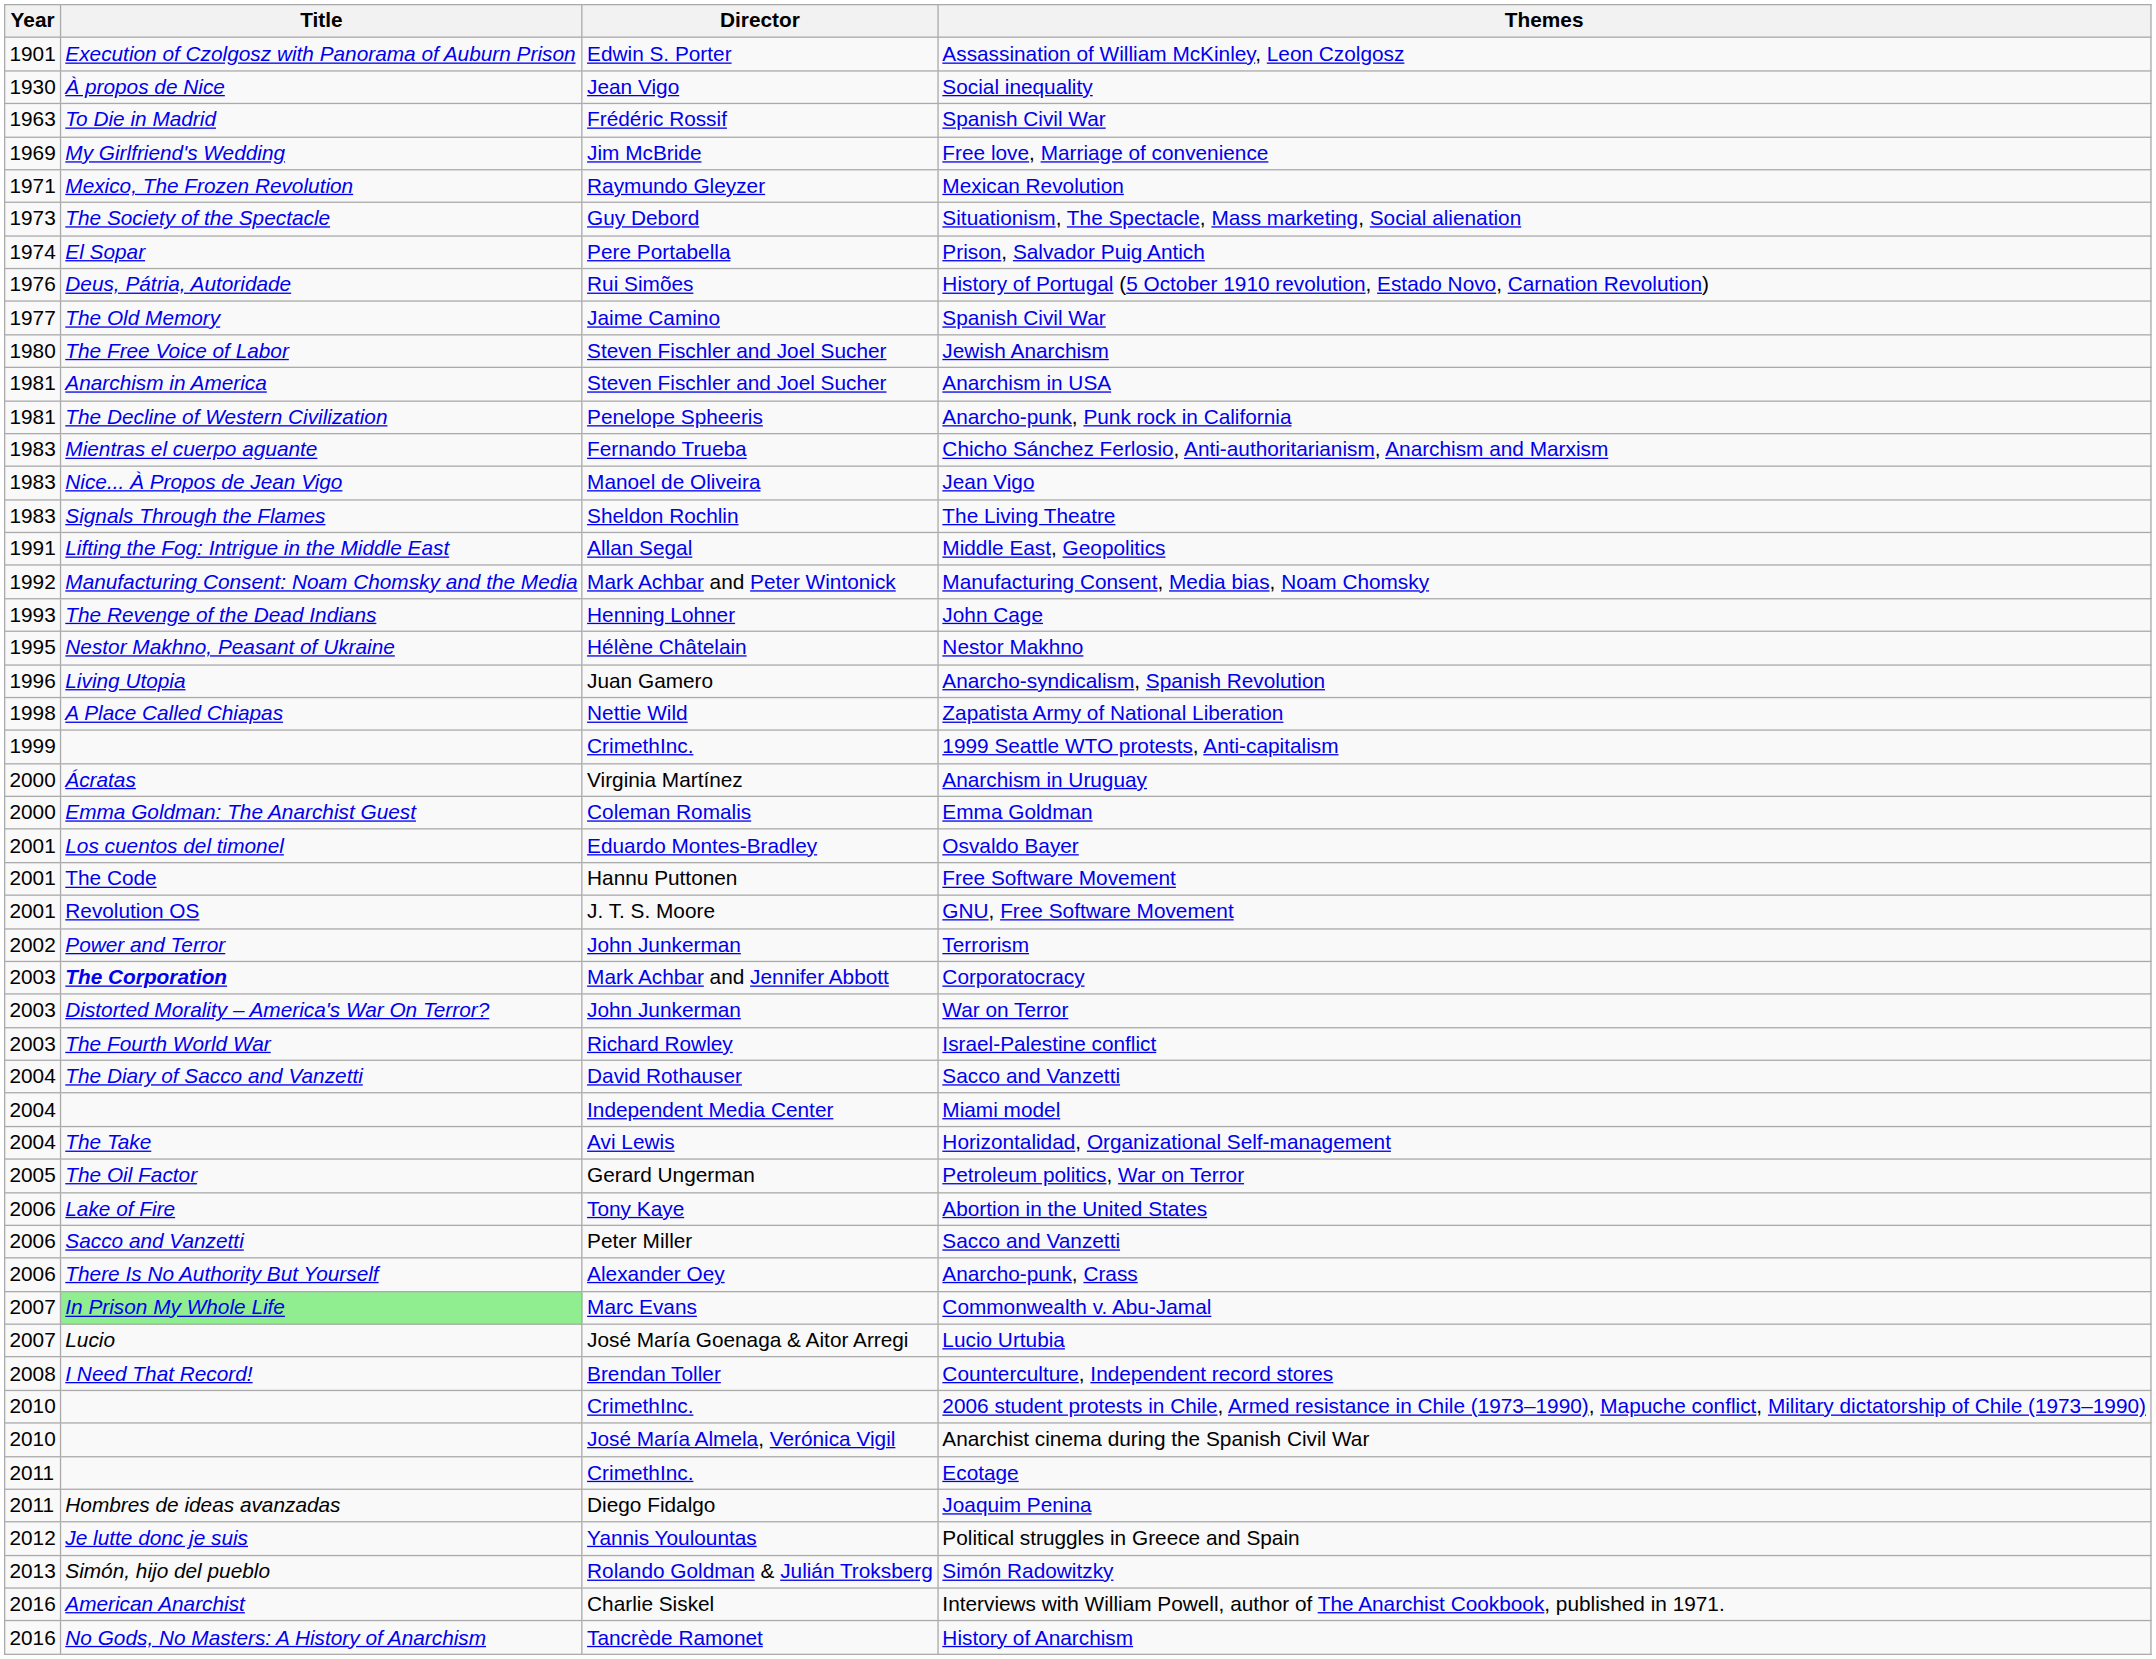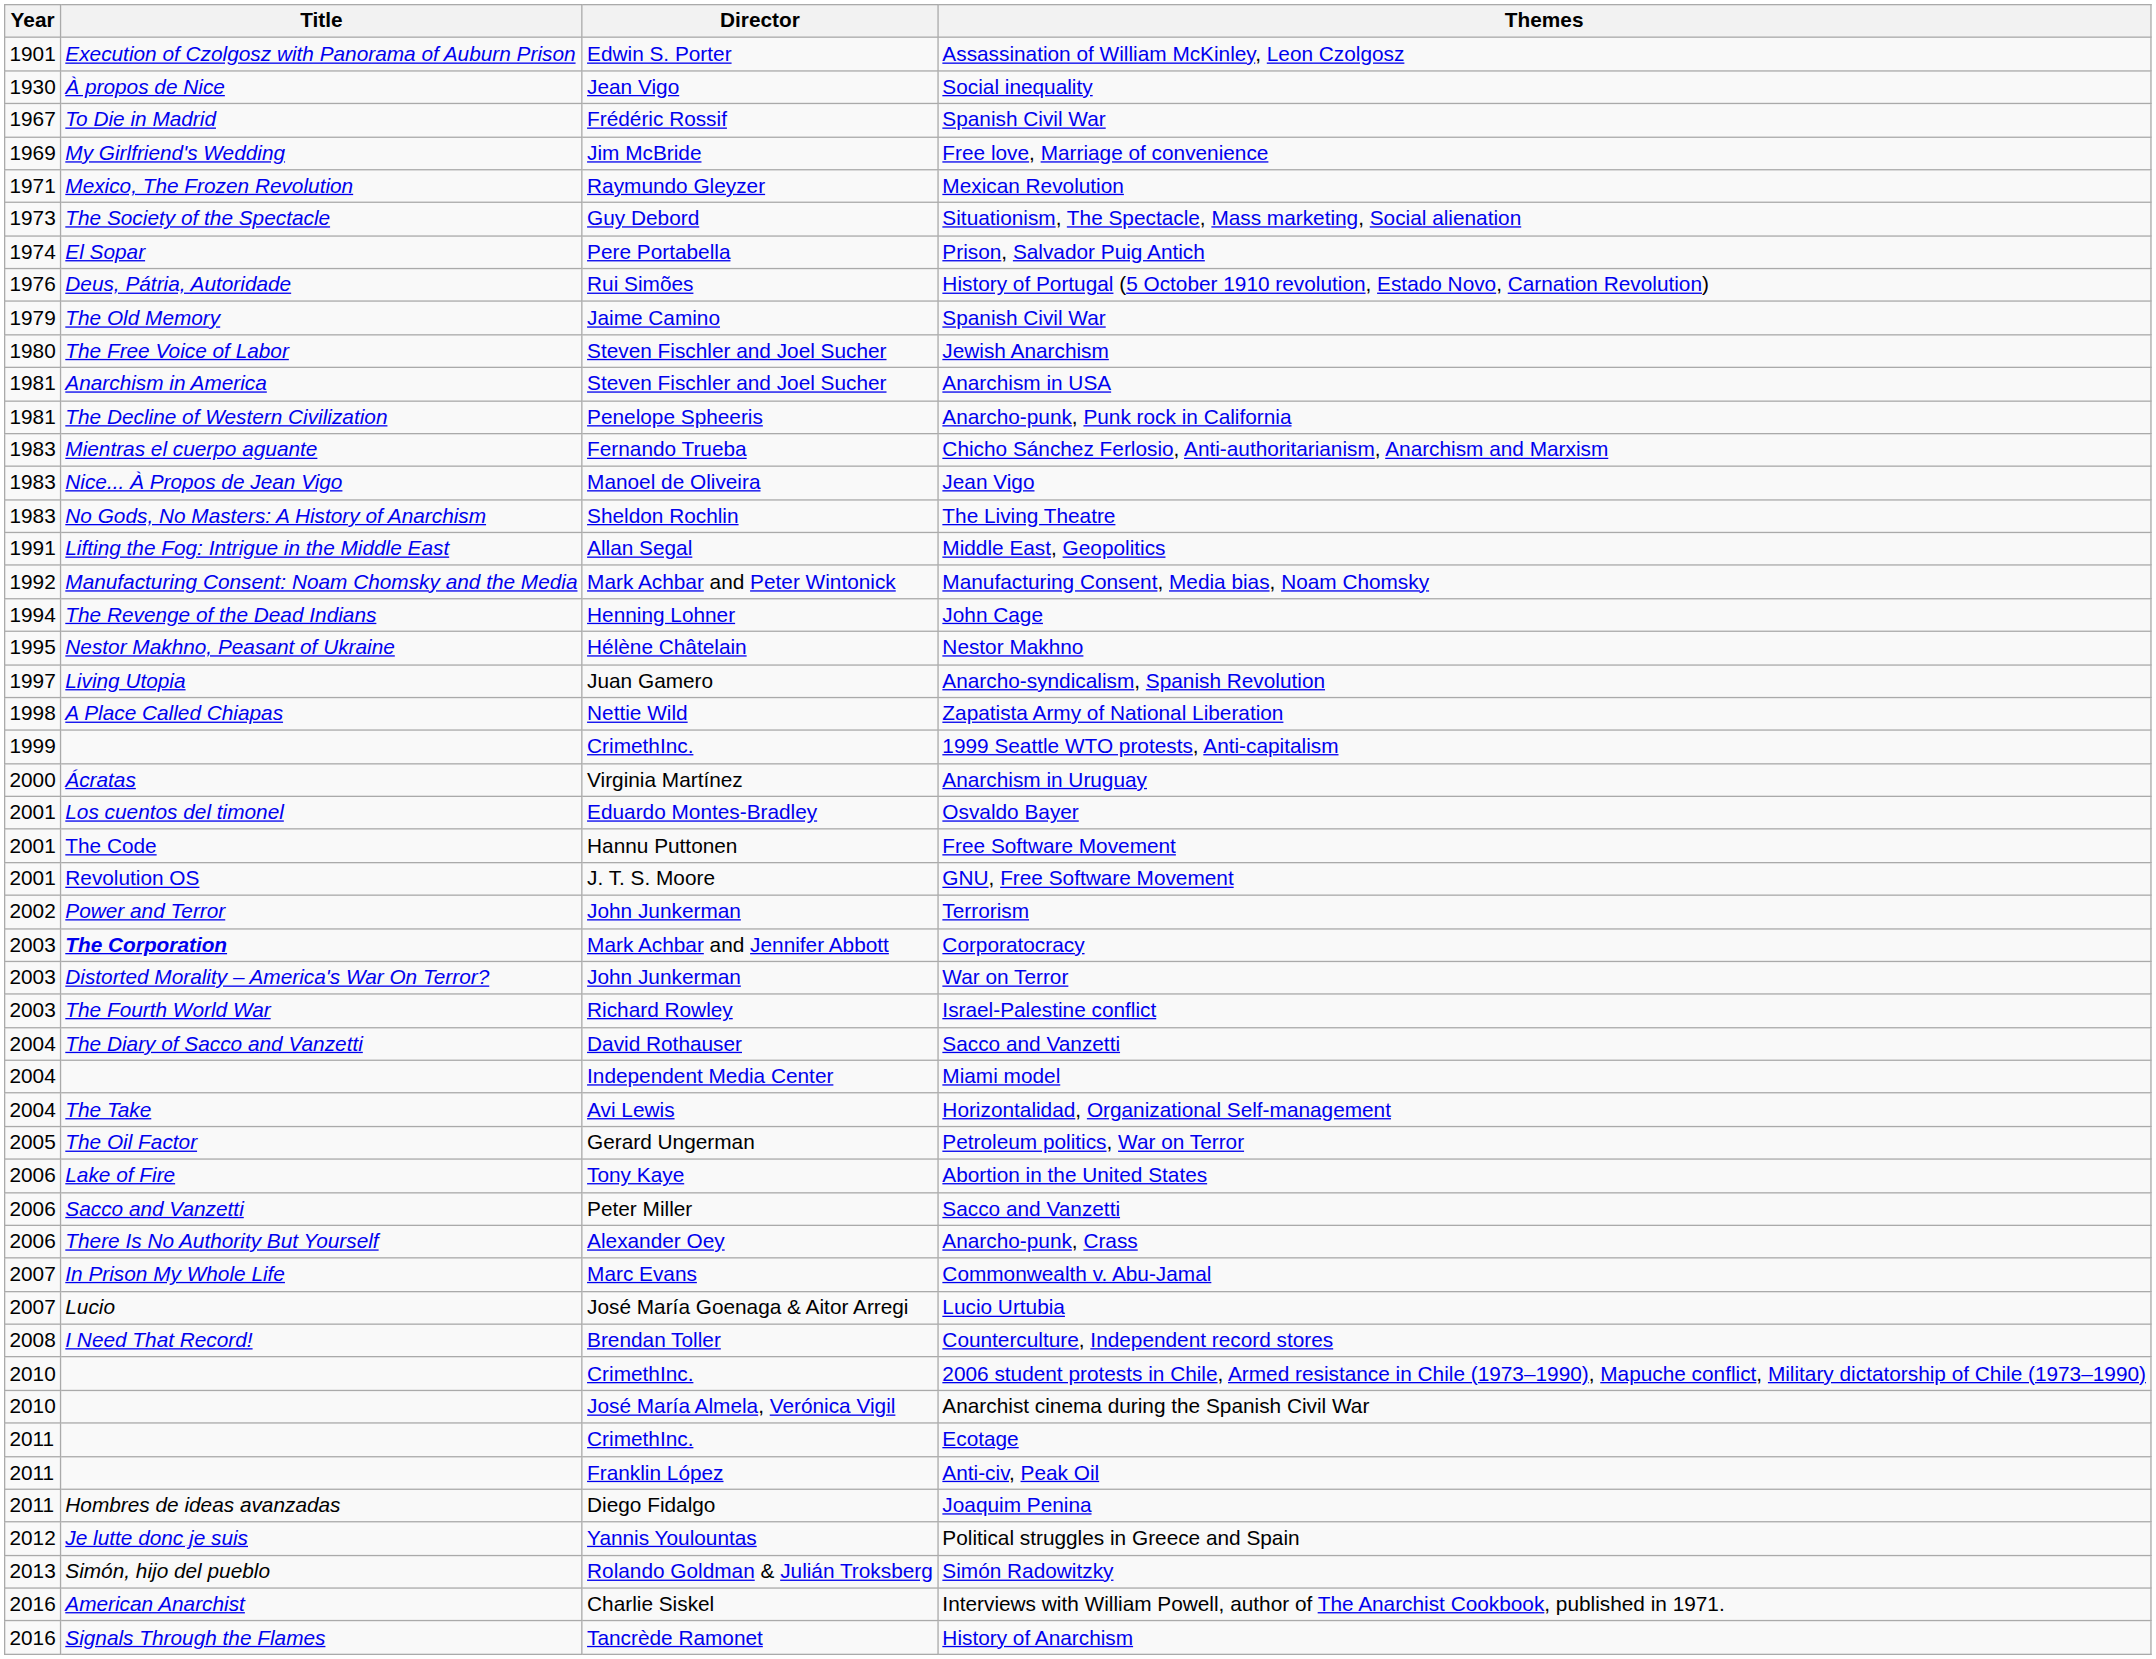Frédéric Rossif / Spanish Civil War | Year: 1963 -> 1967
Jaime Camino / Spanish Civil War | Year: 1977 -> 1979
The Living Theatre | Title: Signals Through the Flames -> No Gods, No Masters: A History of Anarchism
John Cage | Year: 1993 -> 1994
Anarcho-syndicalism, Spanish Revolution | Year: 1996 -> 1997
- row: 2000 | Emma Goldman: The Anarchist Guest | Coleman Romalis | Emma Goldman
Commonwealth v. Abu-Jamal | Title: lightgreen background -> no background
+ row: 2011 | Franklin López | Anti-civ, Peak Oil
History of Anarchism | Title: No Gods, No Masters: A History of Anarchism -> Signals Through the Flames
